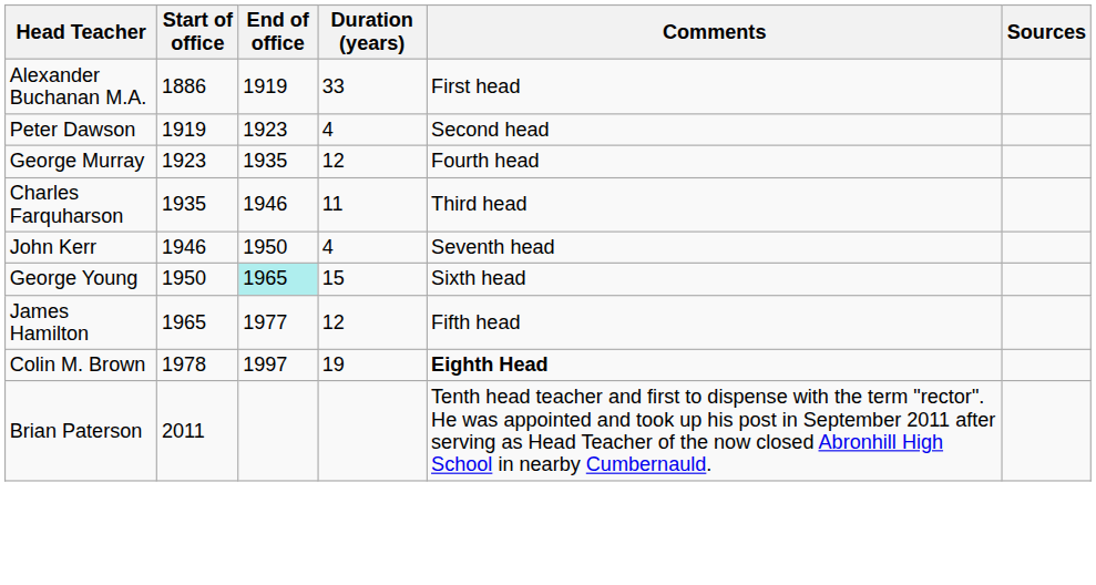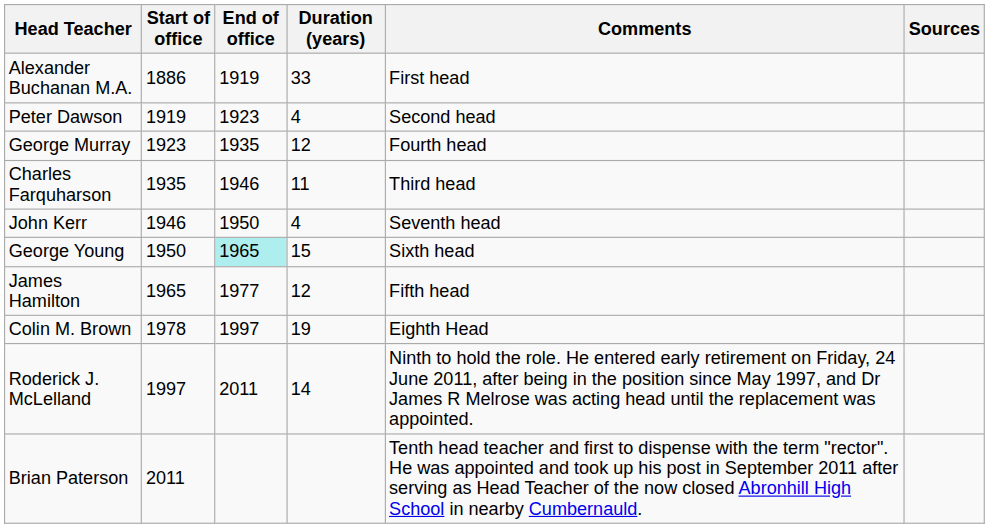Colin M. Brown | Comments: bold -> normal
+ row: Roderick J. McLelland | 1997 | 2011 | 14 | Ninth to hold the role. He entered early retirement on Friday, 24 June 2011, after being in the position since May 1997, and Dr James R Melrose was acting head until the replacement was appointed.
